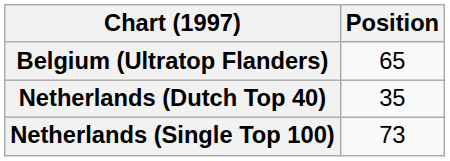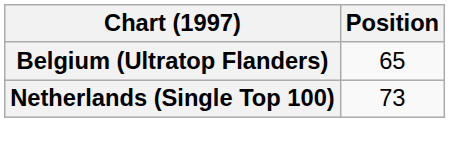- row: Netherlands (Dutch Top 40) | 35
